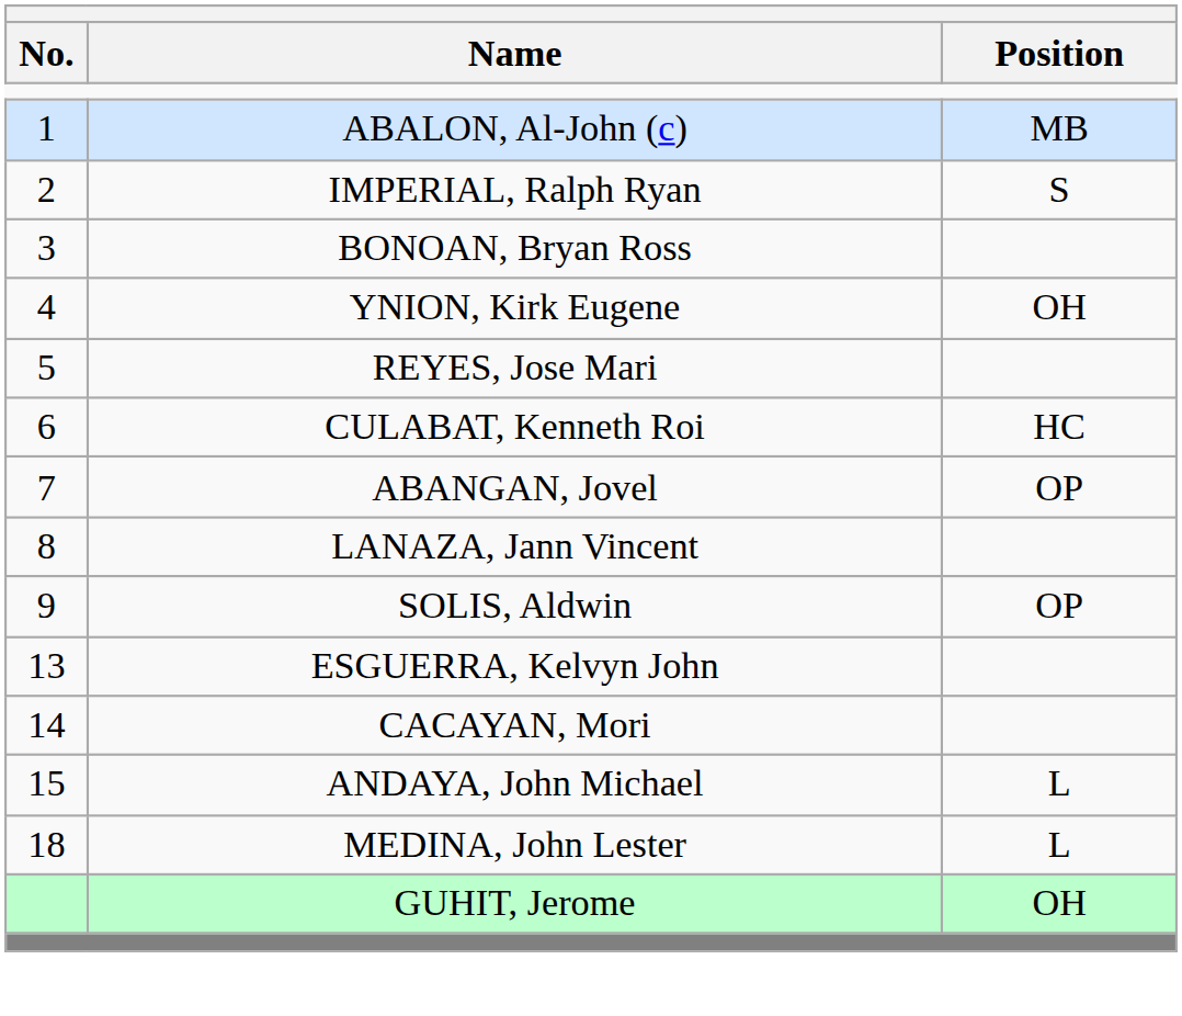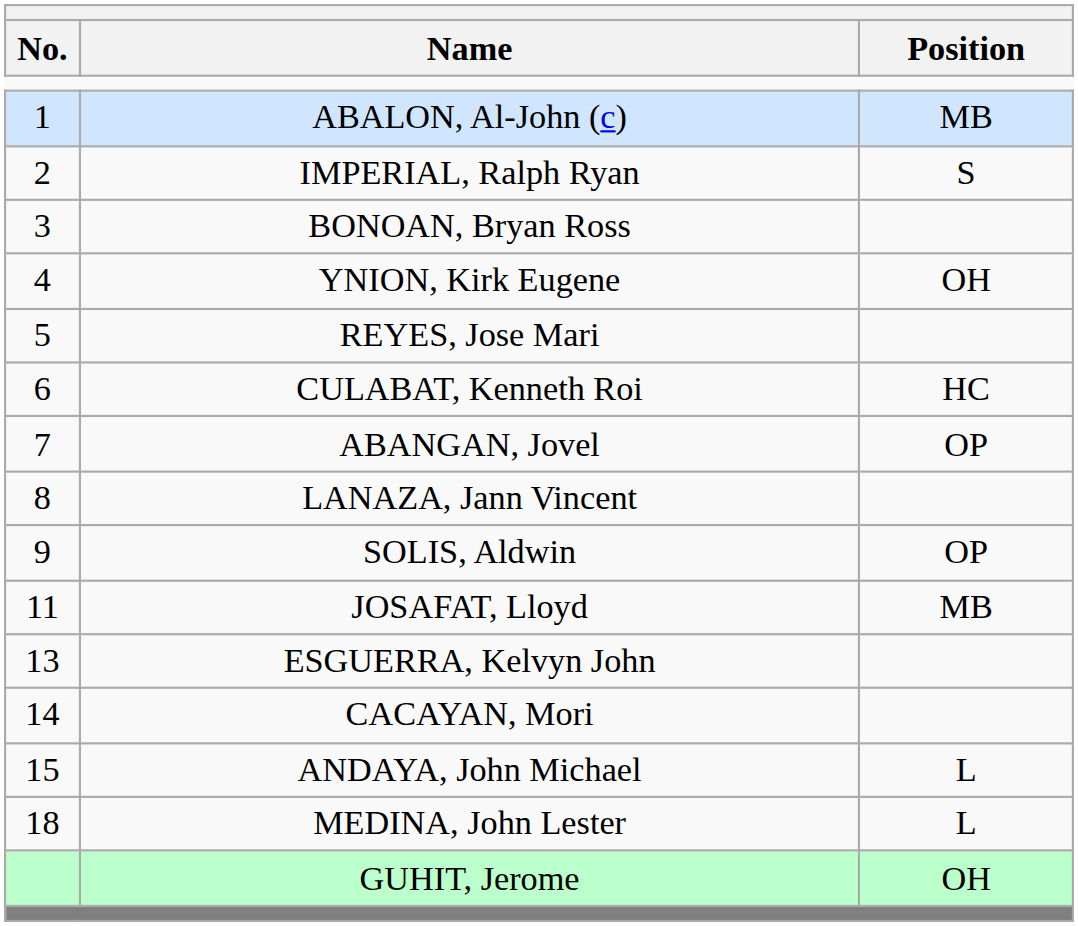+ row: 11 | JOSAFAT, Lloyd | MB
